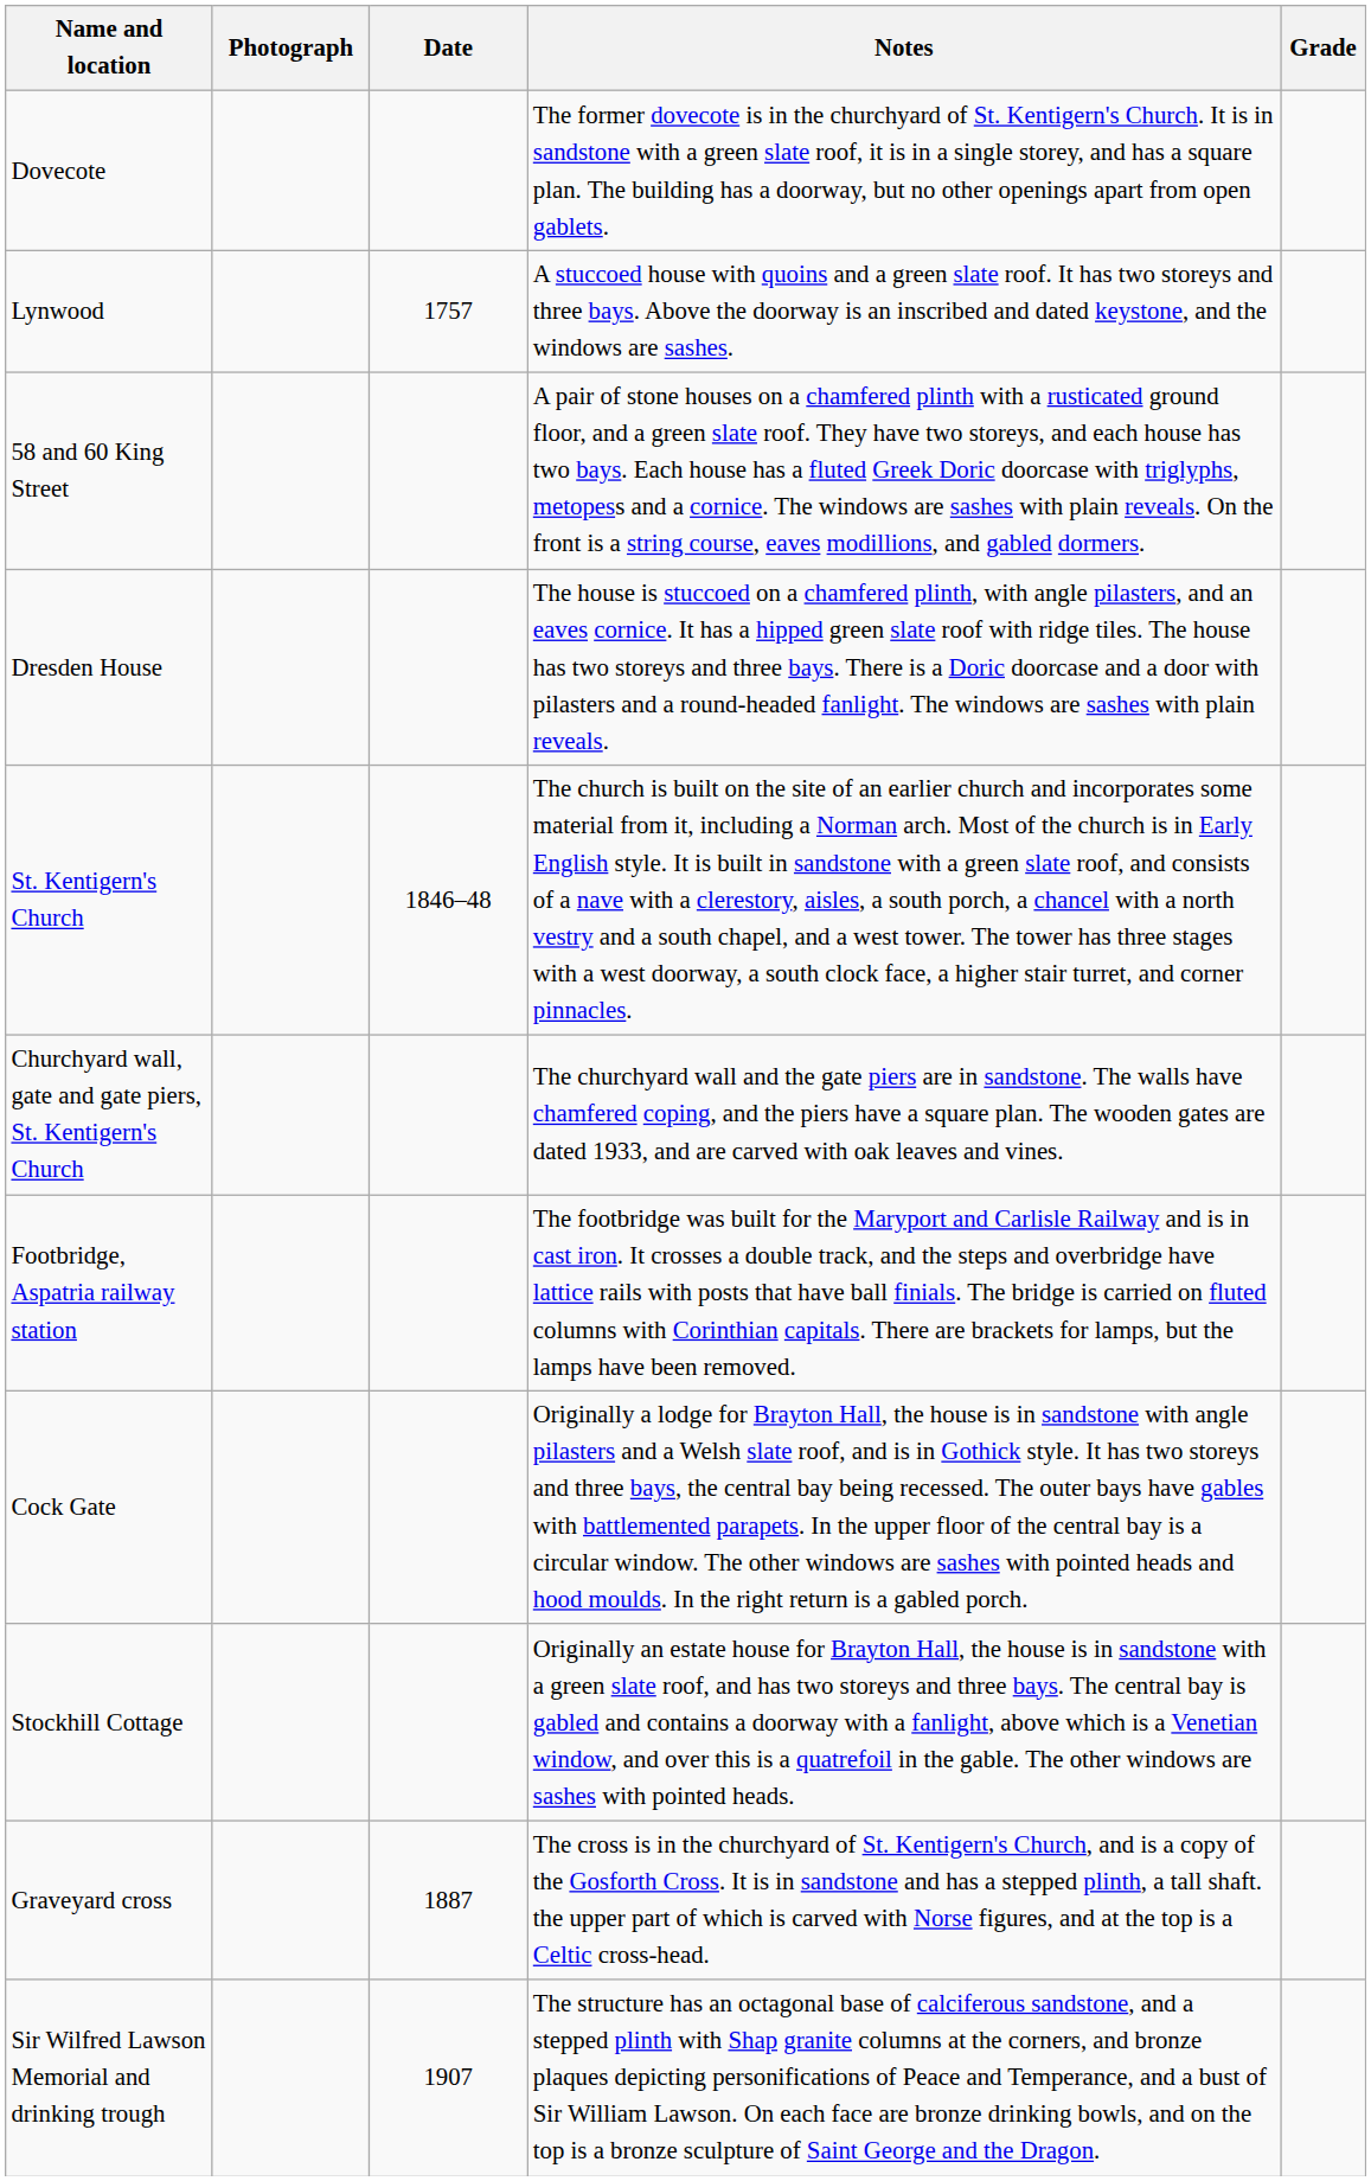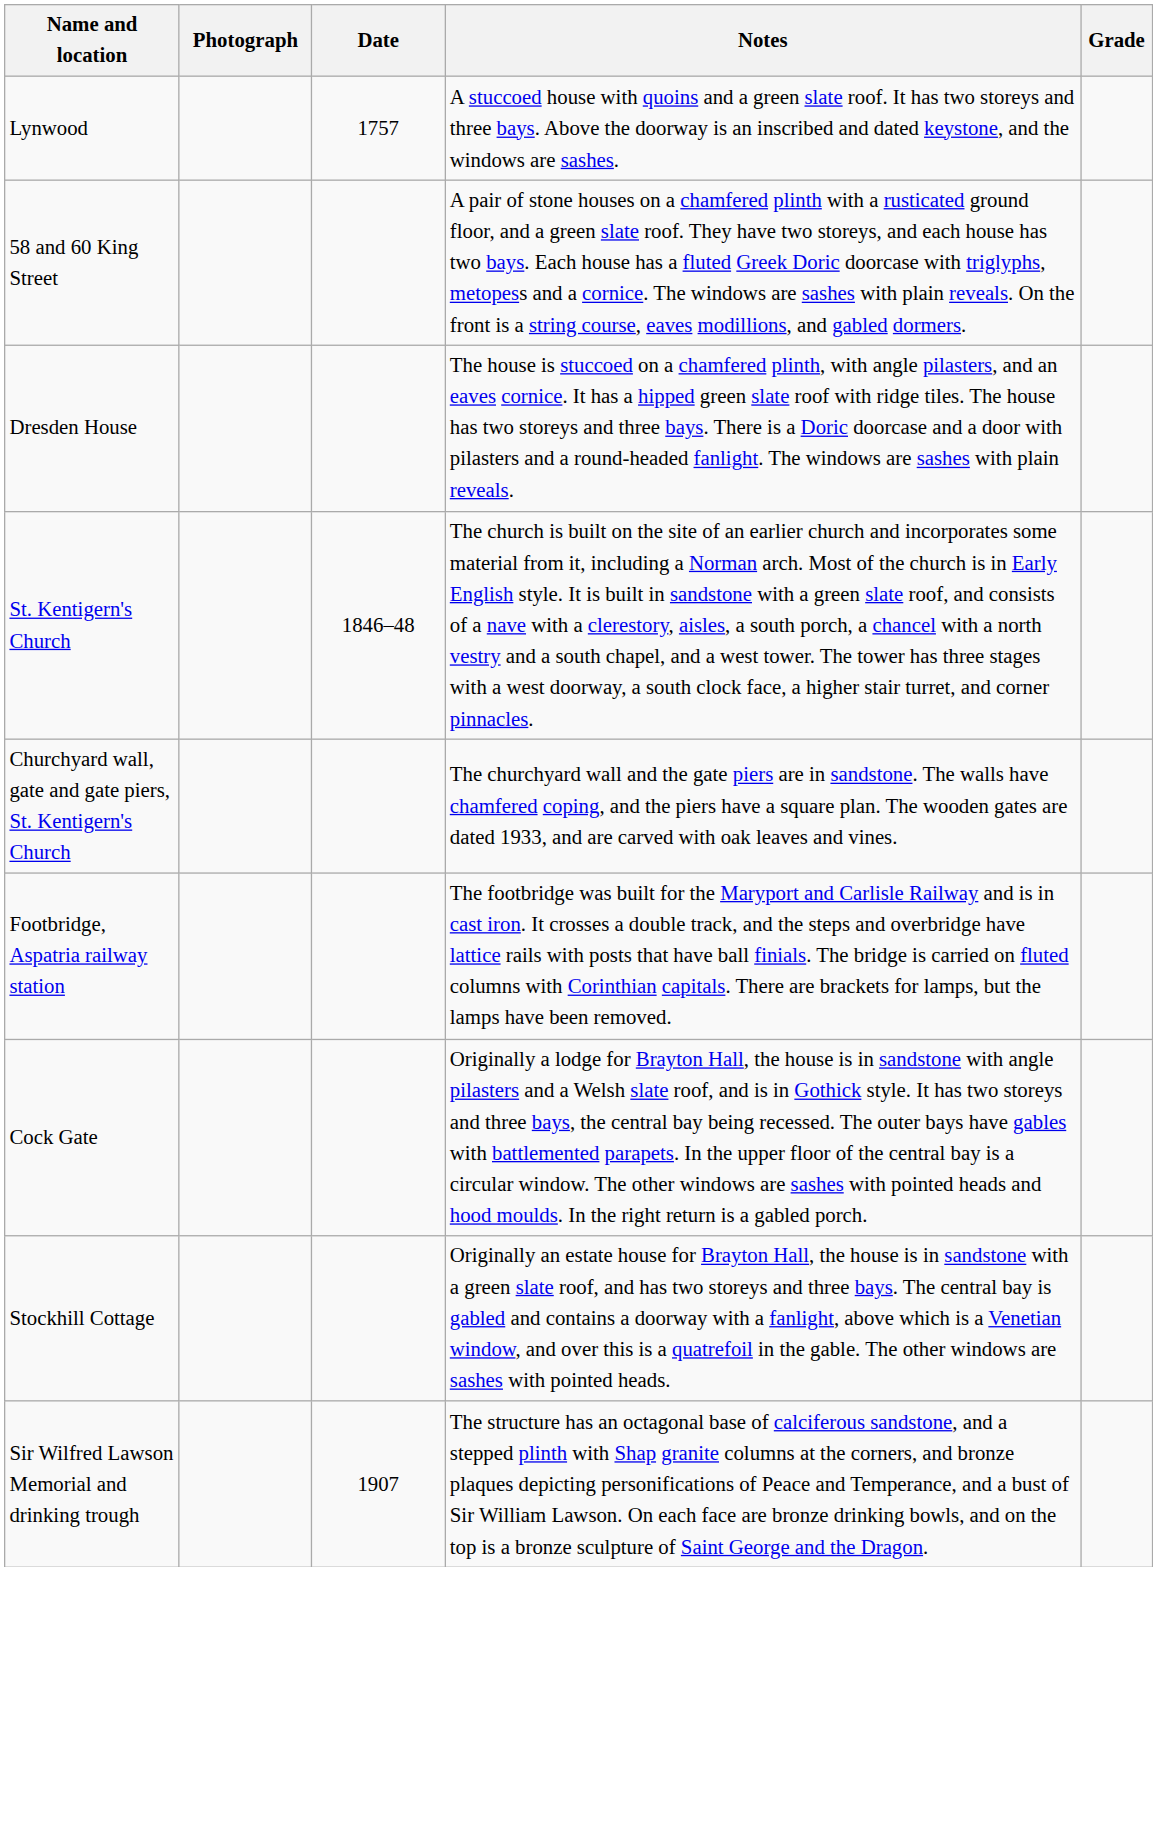- row: Dovecote | The former dovecote is in the churchyard of St. Kentigern's Church. It is in sandstone with a green slate roof, it is in a single storey, and has a square plan. The building has a doorway, but no other openings apart from open gablets.
- row: Graveyard cross | 1887 | The cross is in the churchyard of St. Kentigern's Church, and is a copy of the Gosforth Cross. It is in sandstone and has a stepped plinth, a tall shaft. the upper part of which is carved with Norse figures, and at the top is a Celtic cross-head.
